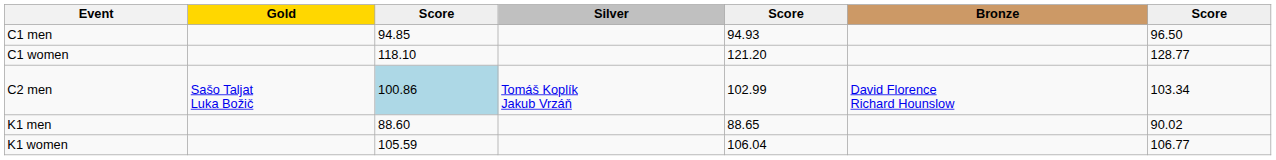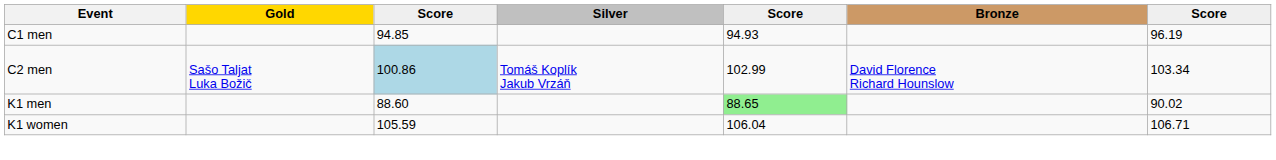C1 men | column 7: 96.50 -> 96.19
- row: C1 women | 118.10 | 121.20 | 128.77
K1 men | column 5: no background -> lightgreen background
K1 women | column 7: 106.77 -> 106.71
